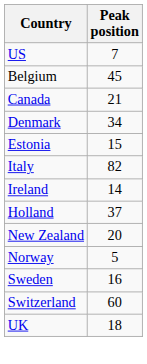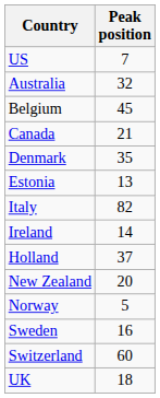+ row: Australia | 32
Denmark | Peak position: 34 -> 35
Estonia | Peak position: 15 -> 13
